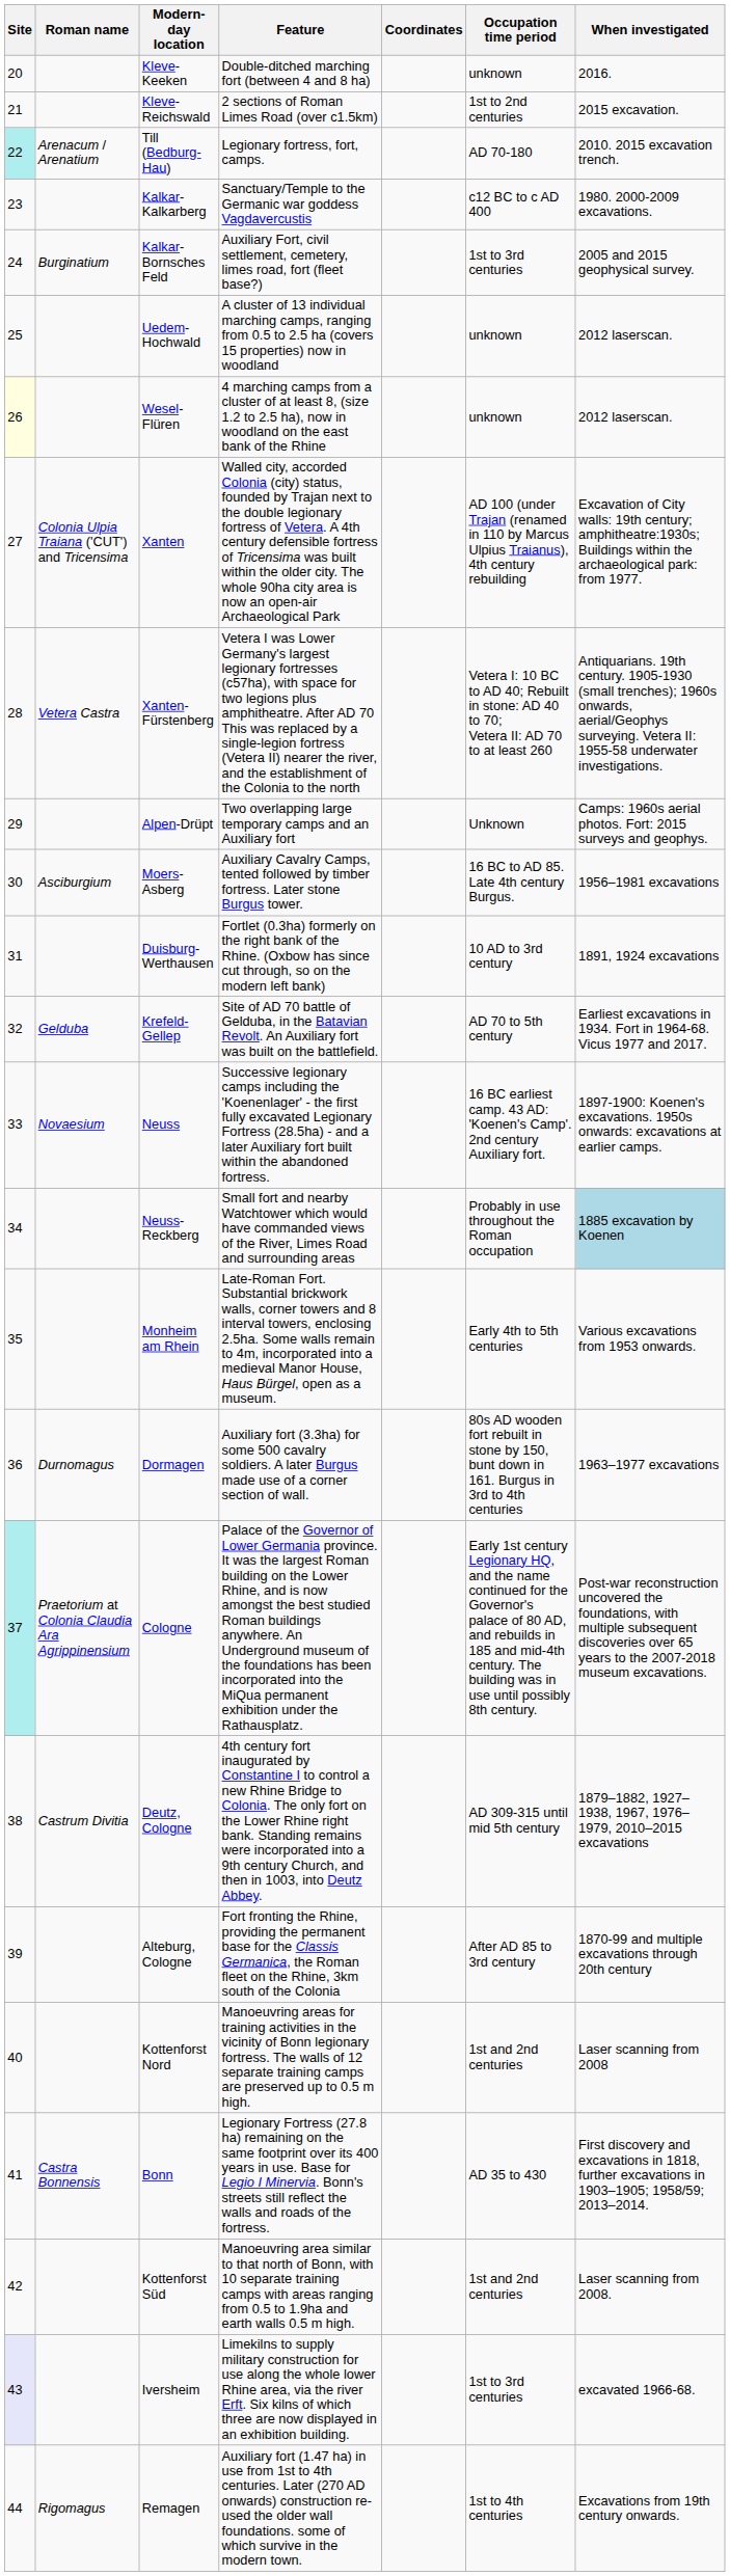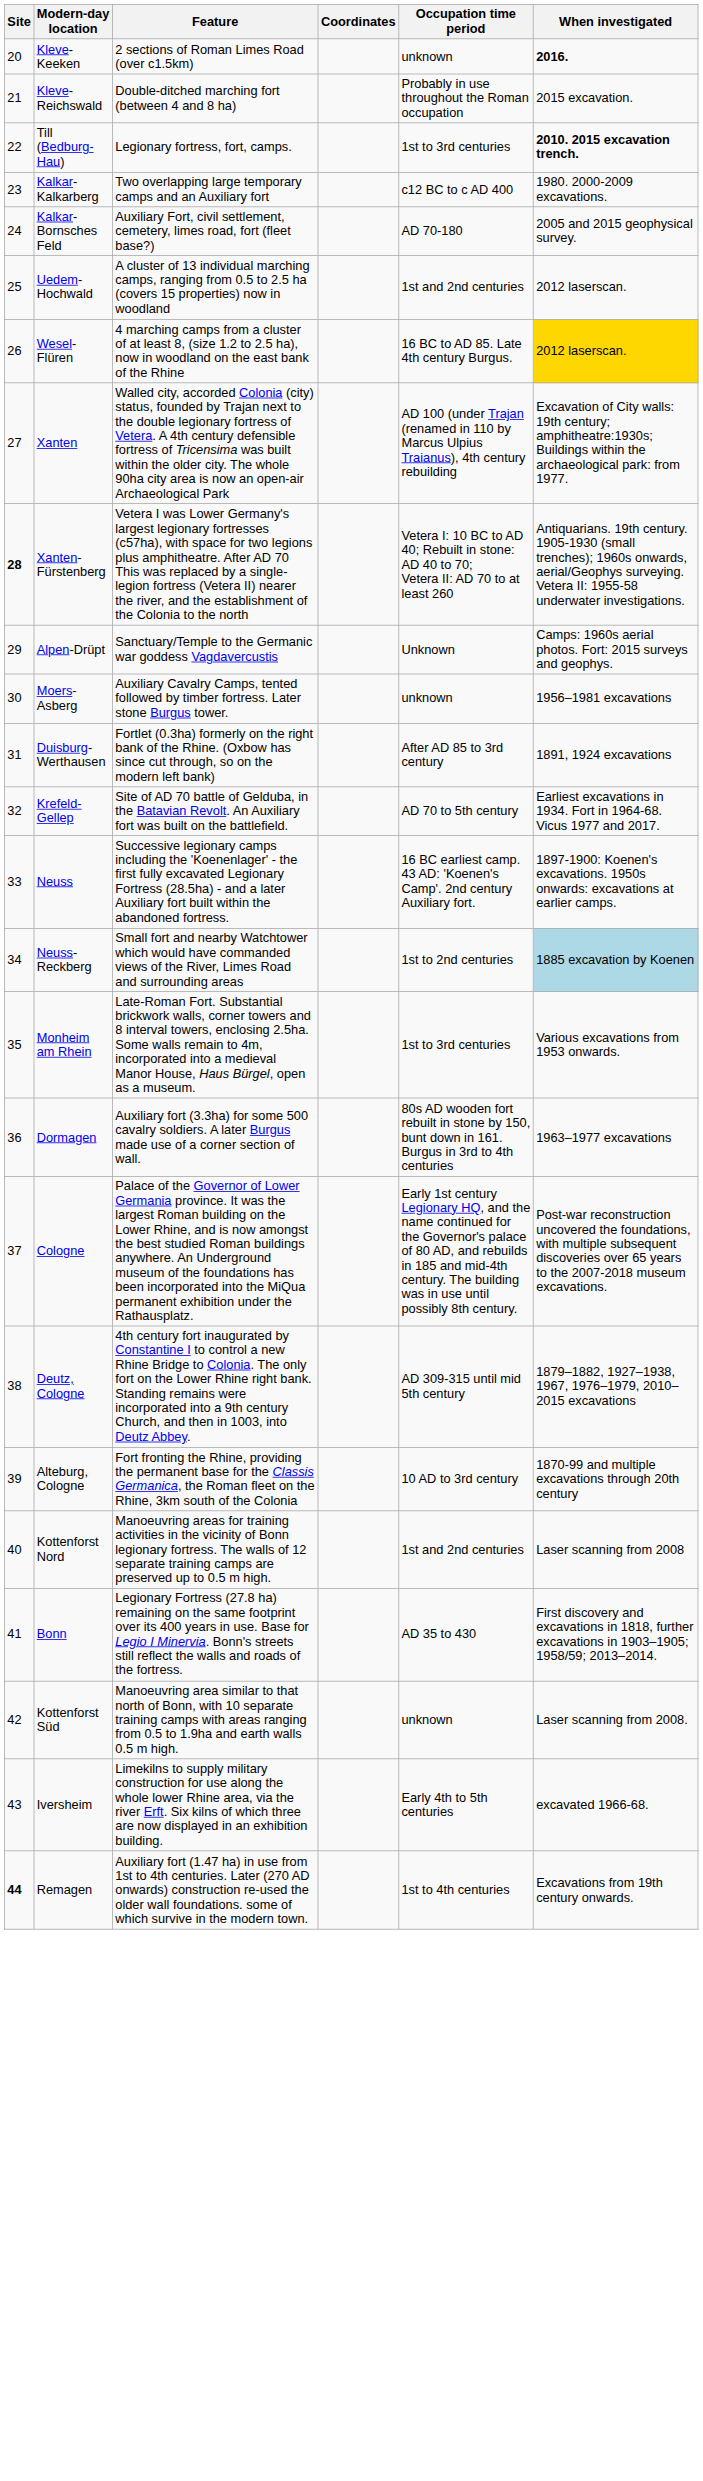- column: Roman name | Arenacum / Arenatium | Burginatium | Colonia Ulpia Traiana ('CUT') and Tricensima | Vetera Castra | Asciburgium | Gelduba | Novaesium | Durnomagus | Praetorium at Colonia Claudia Ara Agrippinensium | Castrum Divitia | Castra Bonnensis | Rigomagus
Kleve-Keeken | Feature: Double-ditched marching fort (between 4 and 8 ha) -> 2 sections of Roman Limes Road (over c1.5km)
Kleve-Keeken | When investigated: normal -> bold
Kleve-Reichswald | Feature: 2 sections of Roman Limes Road (over c1.5km) -> Double-ditched marching fort (between 4 and 8 ha)
Kleve-Reichswald | Occupation time period: 1st to 2nd centuries -> Probably in use throughout the Roman occupation
Till (Bedburg-Hau) | Site: paleturquoise background -> no background
Till (Bedburg-Hau) | Occupation time period: AD 70-180 -> 1st to 3rd centuries
Till (Bedburg-Hau) | When investigated: normal -> bold
Kalkar-Kalkarberg | Feature: Sanctuary/Temple to the Germanic war goddess Vagdavercustis -> Two overlapping large temporary camps and an Auxiliary fort
Kalkar-Bornsches Feld | Occupation time period: 1st to 3rd centuries -> AD 70-180
Uedem-Hochwald | Occupation time period: unknown -> 1st and 2nd centuries
Wesel-Flüren | Site: lightyellow background -> no background
Wesel-Flüren | Occupation time period: unknown -> 16 BC to AD 85. Late 4th century Burgus.
Wesel-Flüren | When investigated: no background -> gold background
Xanten-Fürstenberg | Site: normal -> bold
Alpen-Drüpt | Feature: Two overlapping large temporary camps and an Auxiliary fort -> Sanctuary/Temple to the Germanic war goddess Vagdavercustis
Moers-Asberg | Occupation time period: 16 BC to AD 85. Late 4th century Burgus. -> unknown
Duisburg-Werthausen | Occupation time period: 10 AD to 3rd century -> After AD 85 to 3rd century
Neuss-Reckberg | Occupation time period: Probably in use throughout the Roman occupation -> 1st to 2nd centuries
Monheim am Rhein | Occupation time period: Early 4th to 5th centuries -> 1st to 3rd centuries
Cologne | Site: paleturquoise background -> no background
Alteburg, Cologne | Occupation time period: After AD 85 to 3rd century -> 10 AD to 3rd century
Kottenforst Süd | Occupation time period: 1st and 2nd centuries -> unknown
Iversheim | Site: lavender background -> no background
Iversheim | Occupation time period: 1st to 3rd centuries -> Early 4th to 5th centuries
Remagen | Site: normal -> bold
